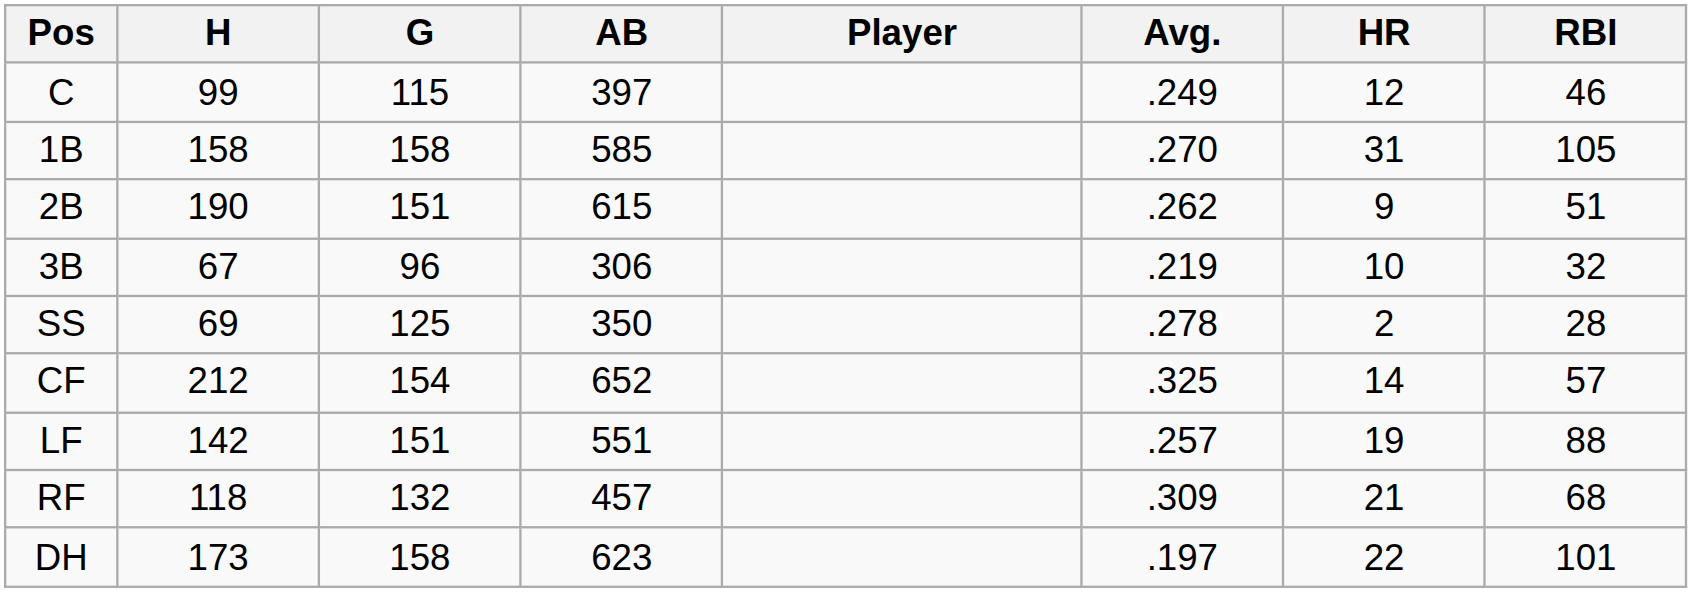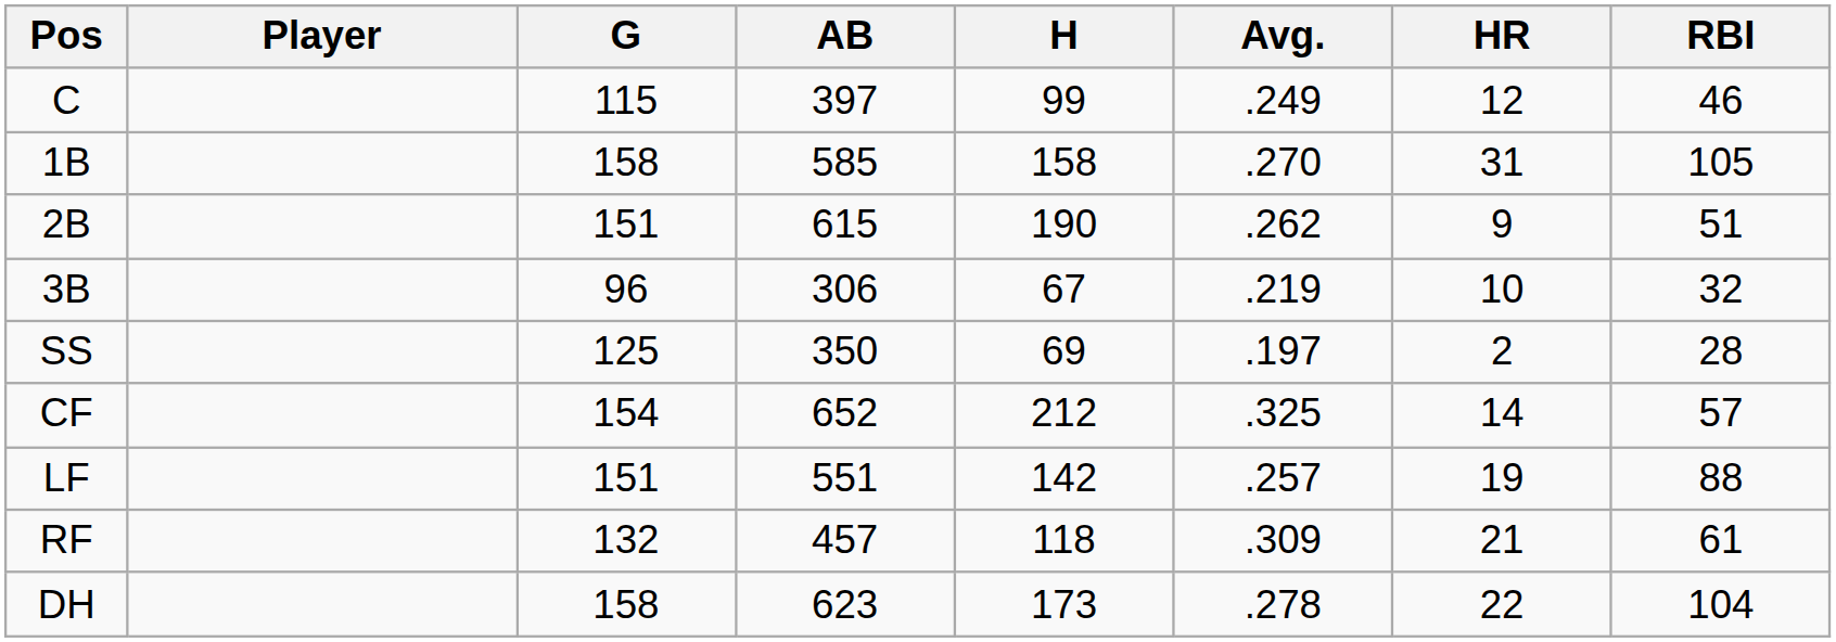columns swapped: Player <-> H
SS | Avg.: .278 -> .197
RF | RBI: 68 -> 61
DH | Avg.: .197 -> .278
DH | RBI: 101 -> 104
